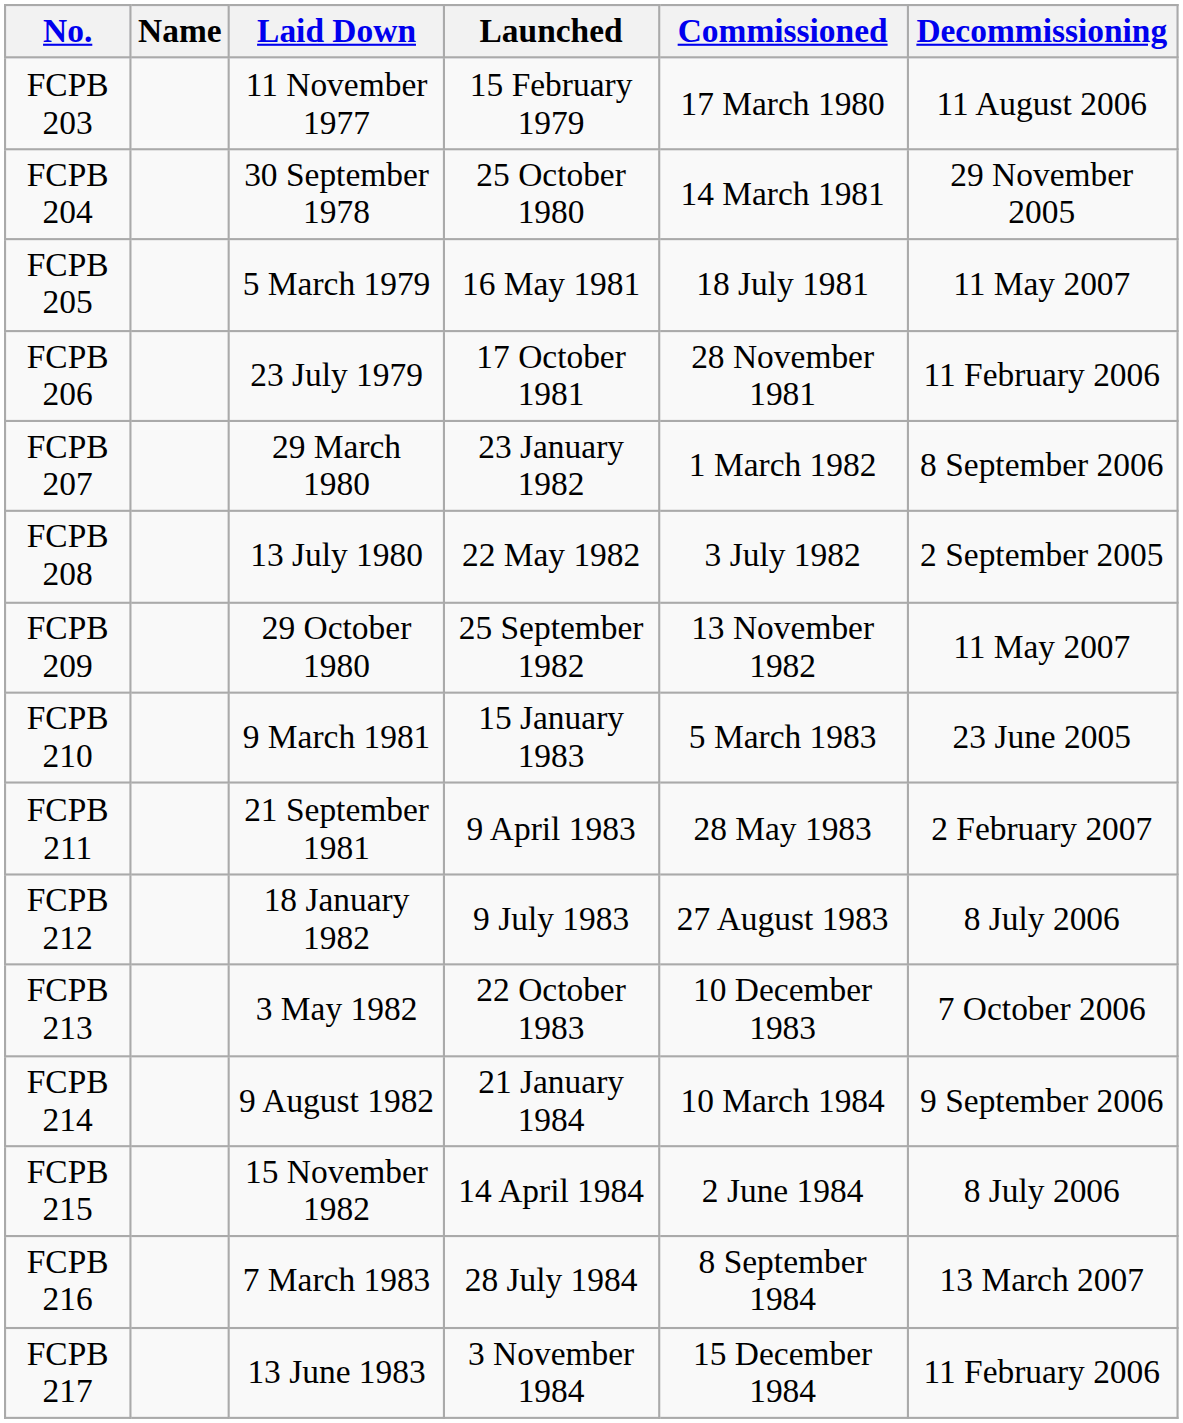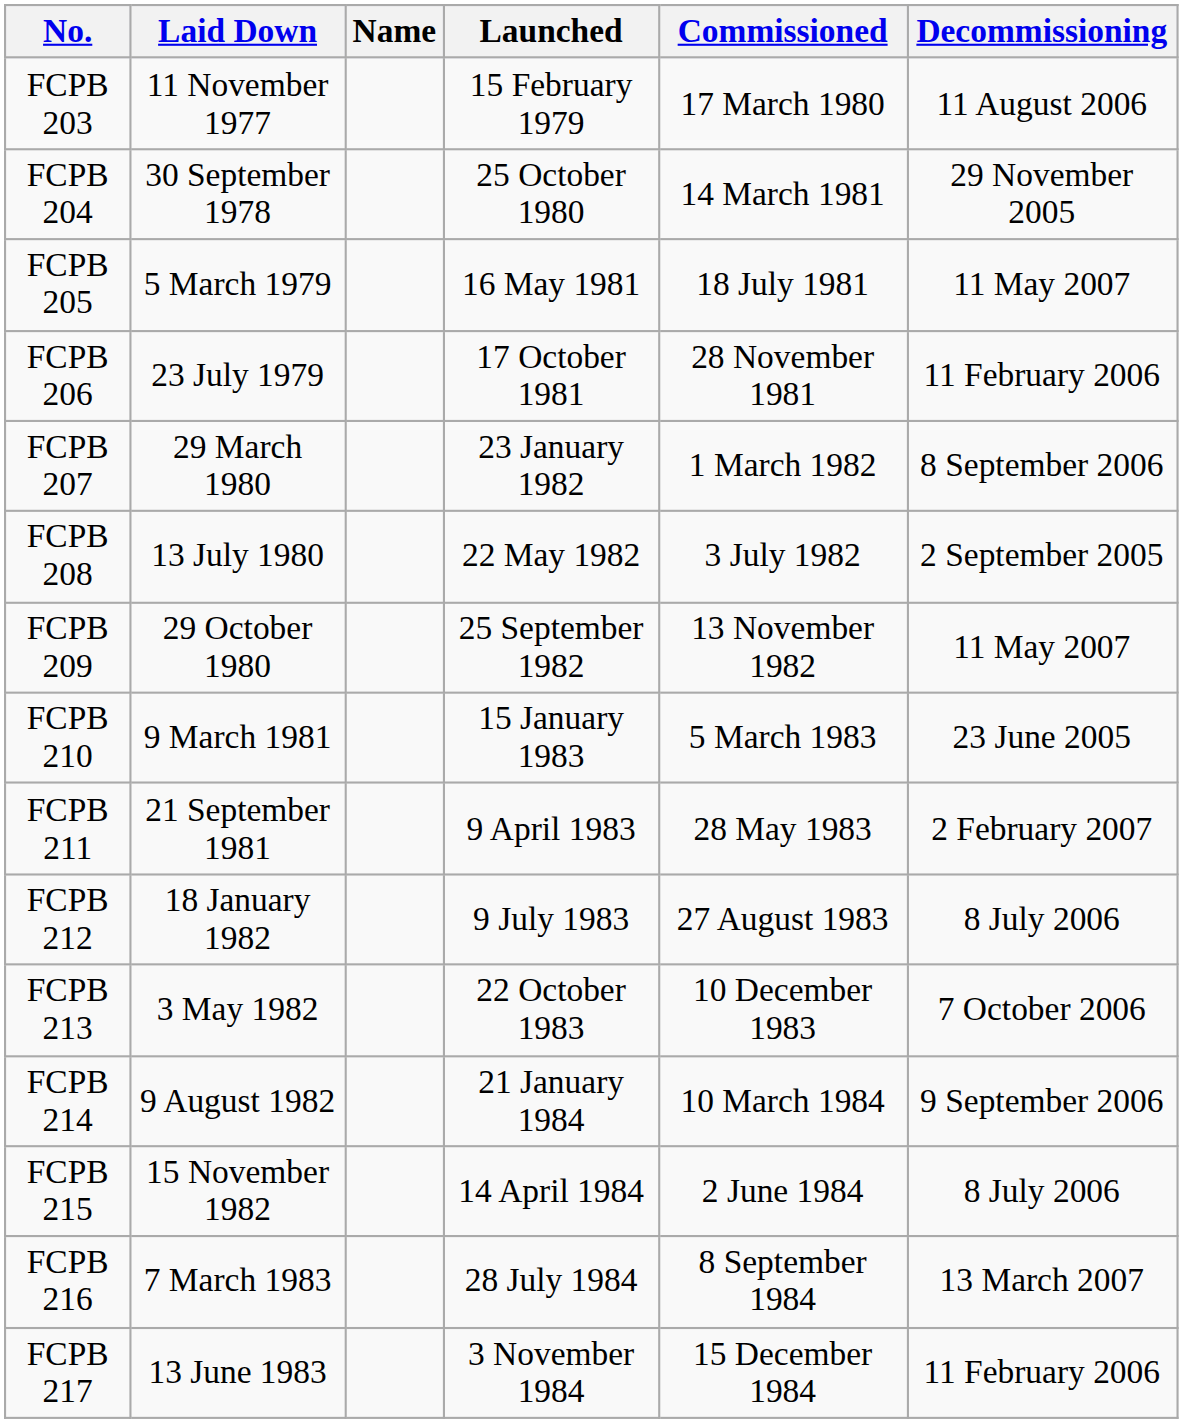columns swapped: Name <-> Laid Down
